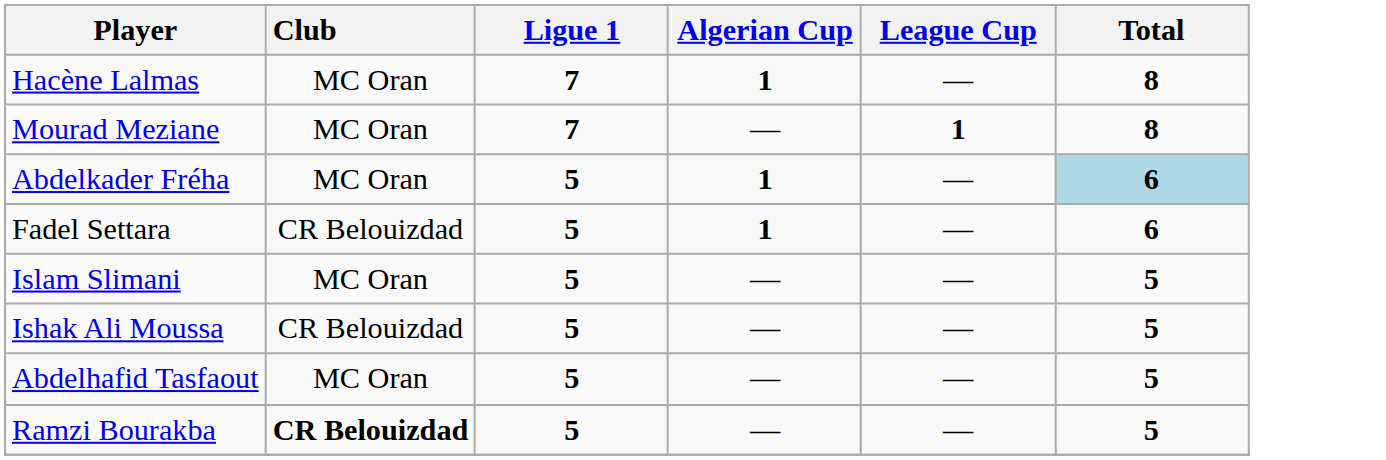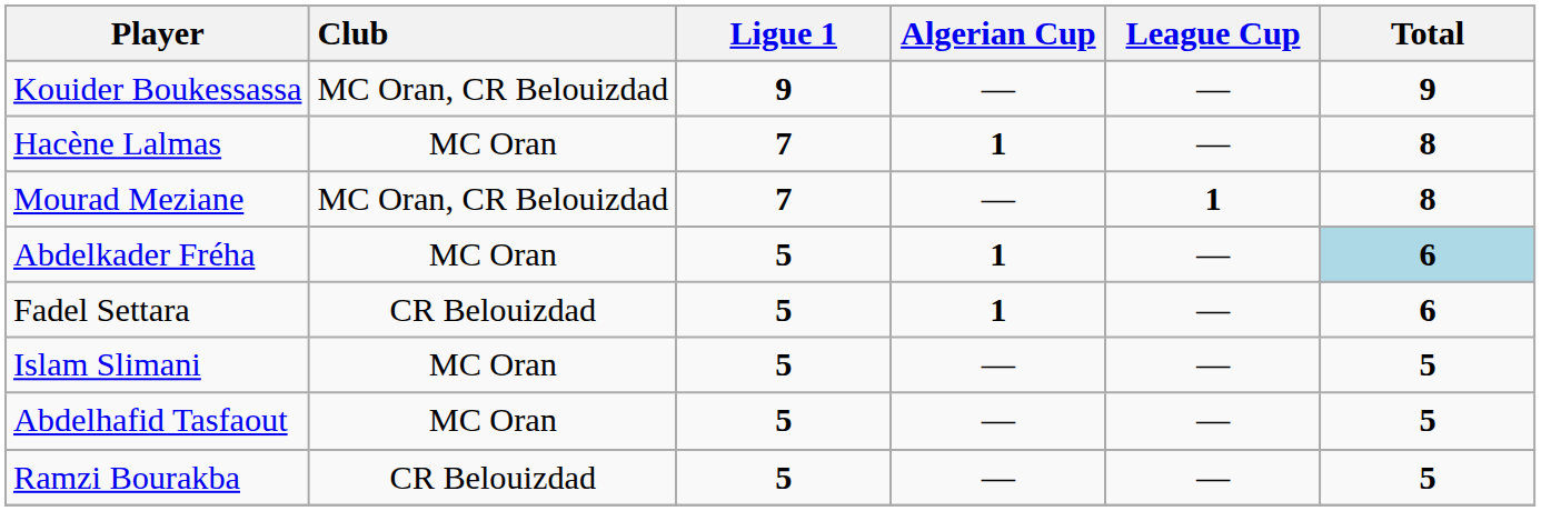+ row: Kouider Boukessassa | MC Oran, CR Belouizdad | 9 | — | — | 9
Mourad Meziane | Club: MC Oran -> MC Oran, CR Belouizdad
- row: Ishak Ali Moussa | CR Belouizdad | 5 | — | — | 5
Ramzi Bourakba | Club: bold -> normal
